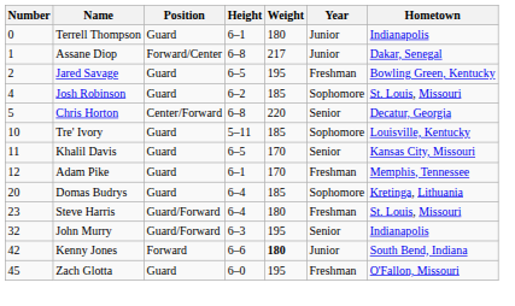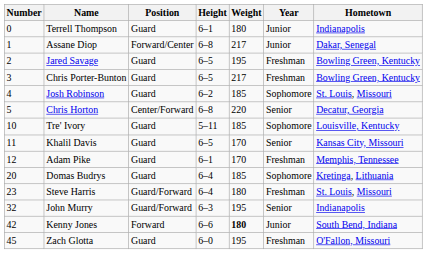+ row: 3 | Chris Porter-Bunton | Guard | 6–5 | 217 | Freshman | Bowling Green, Kentucky
